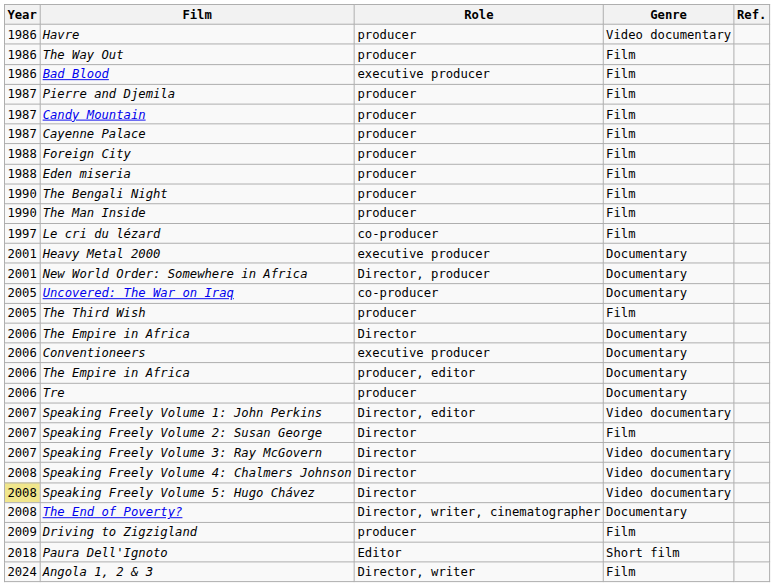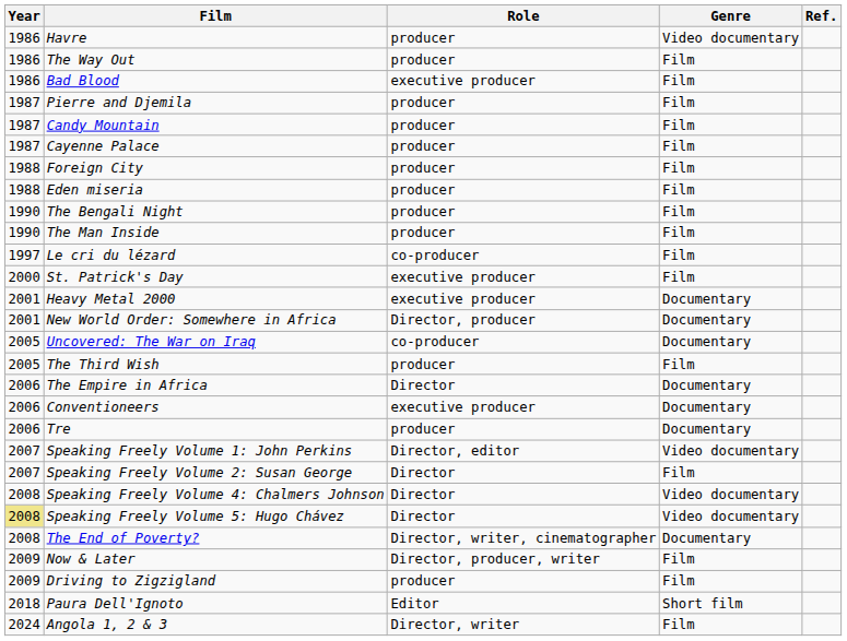+ row: 2000 | St. Patrick's Day | executive producer | Film
- row: 2006 | The Empire in Africa | producer, editor | Documentary
- row: 2007 | Speaking Freely Volume 3: Ray McGovern | Director | Video documentary
+ row: 2009 | Now & Later | Director, producer, writer | Film
